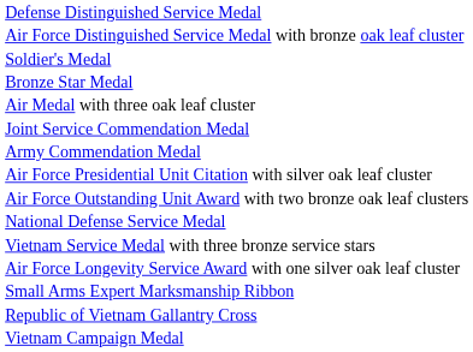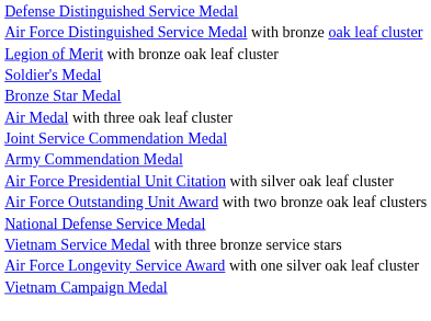+ row: Legion of Merit with bronze oak leaf cluster
- row: Small Arms Expert Marksmanship Ribbon
- row: Republic of Vietnam Gallantry Cross
